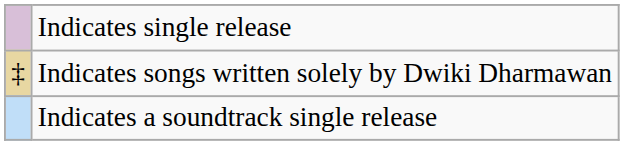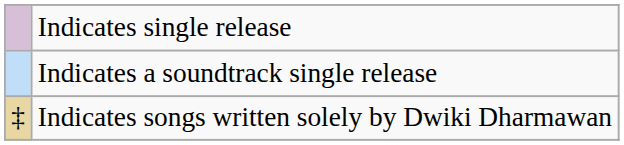rows swapped: Indicates songs written solely by Dwiki Dharmawan <-> Indicates a soundtrack single release
